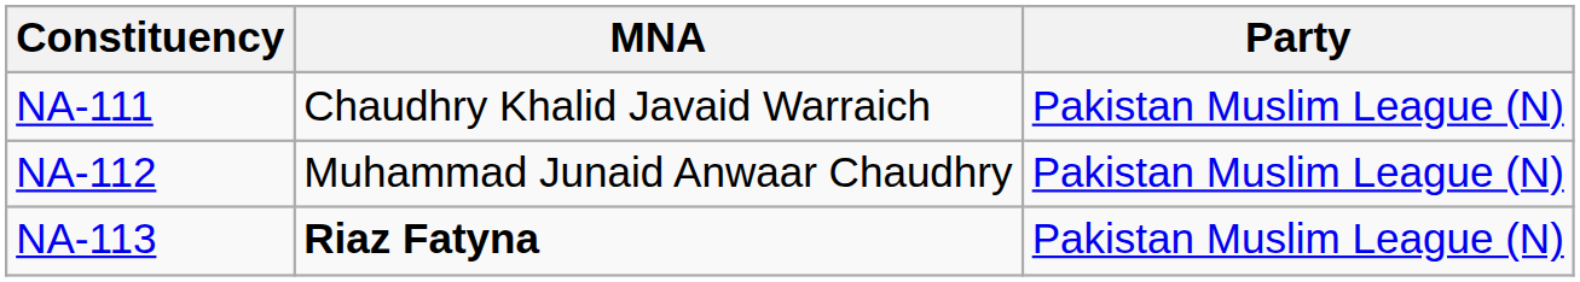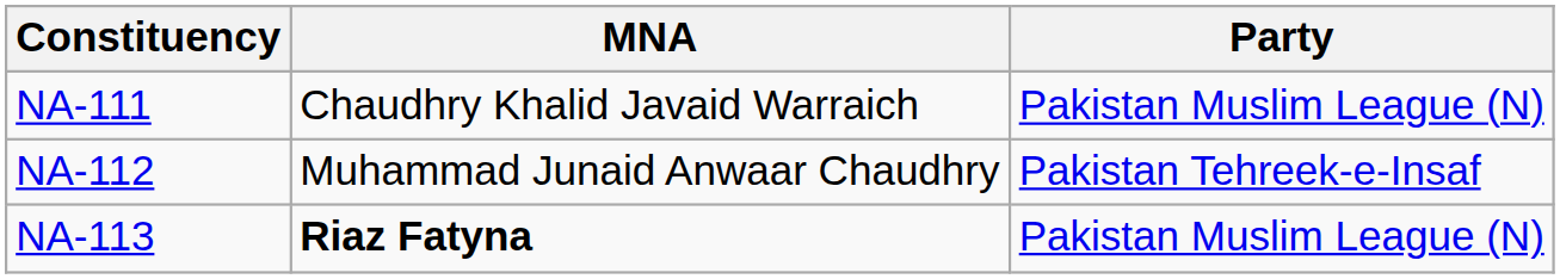NA-112 | Party: Pakistan Muslim League (N) -> Pakistan Tehreek-e-Insaf
